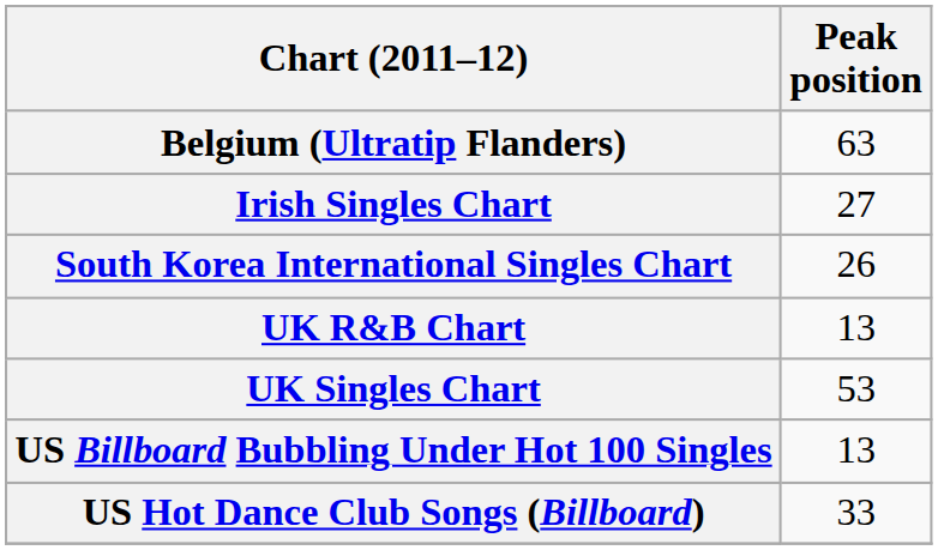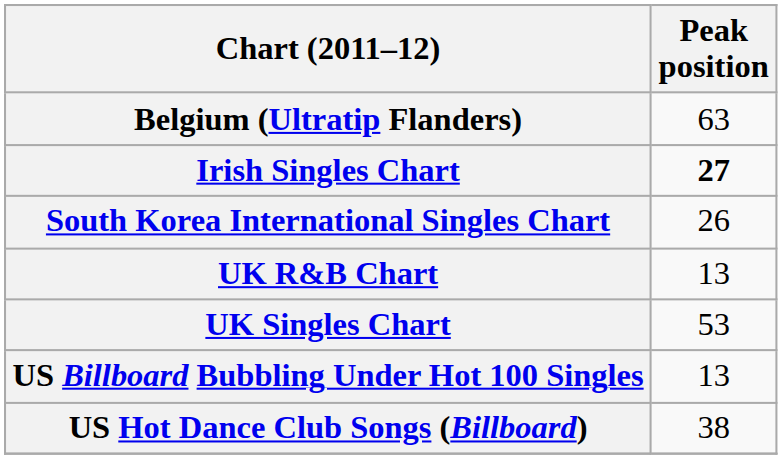Irish Singles Chart | Peak position: normal -> bold
US Hot Dance Club Songs (Billboard) | Peak position: 33 -> 38
